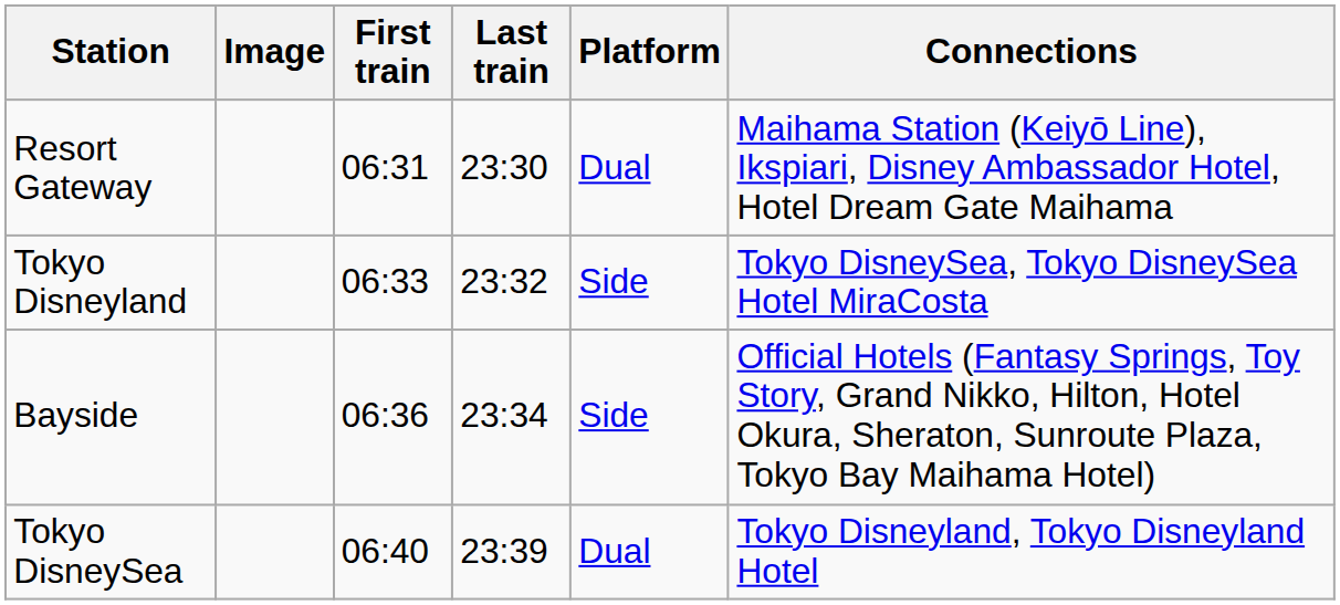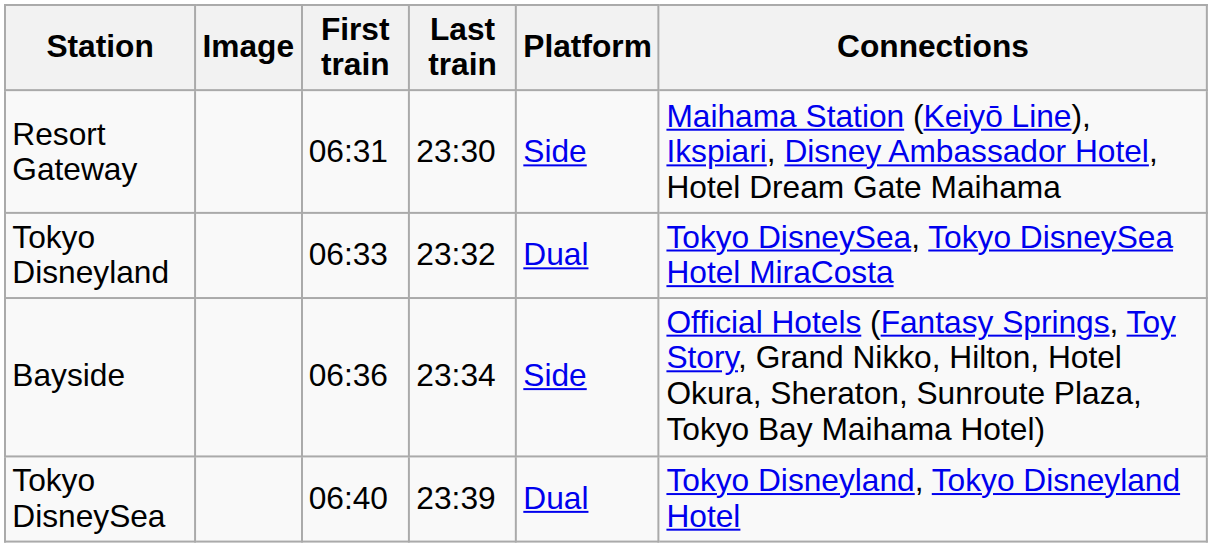Resort Gateway | Platform: Dual -> Side
Tokyo Disneyland | Platform: Side -> Dual
